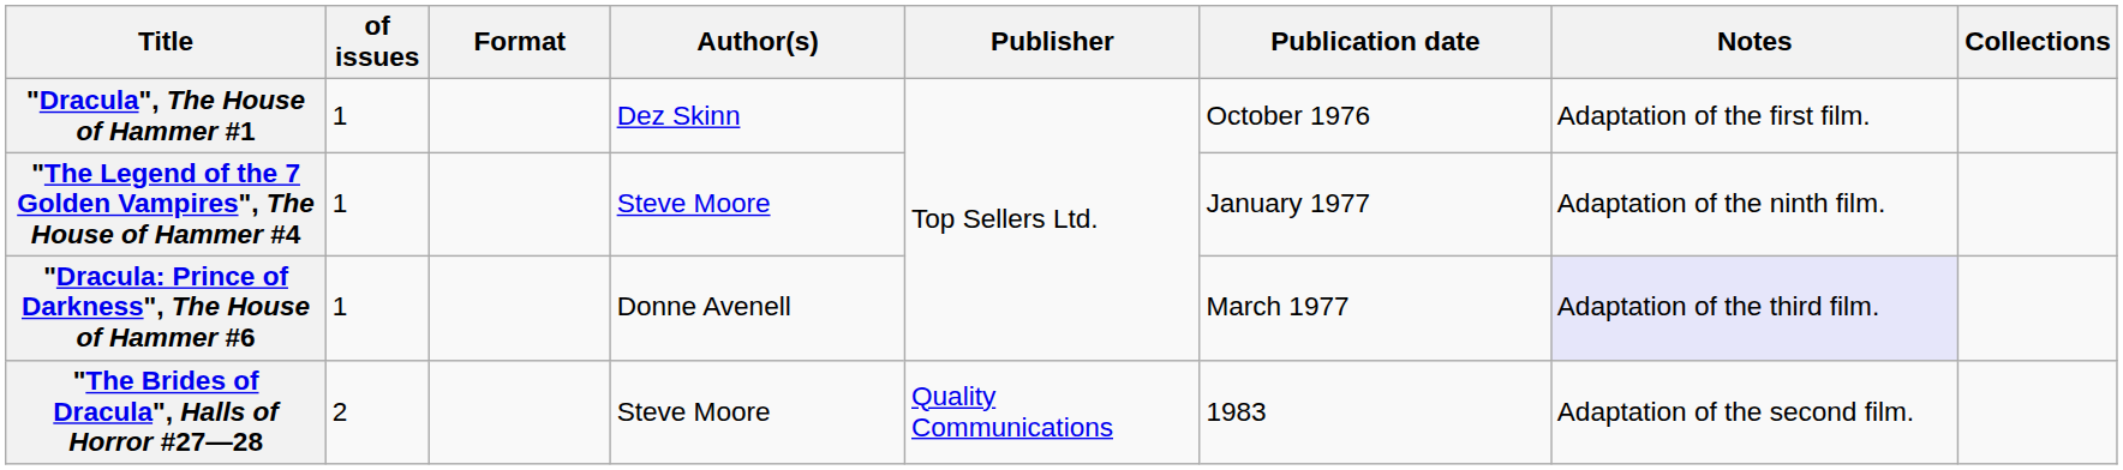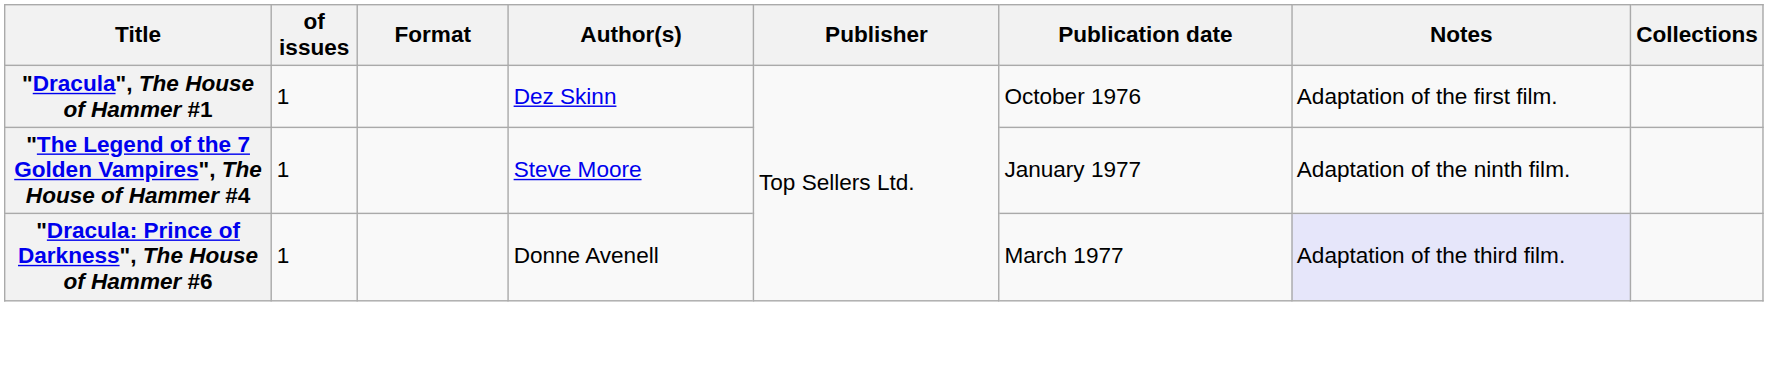- row: "The Brides of Dracula", Halls of Horror #27—28 | 2 | Steve Moore | Quality Communications | 1983 | Adaptation of the second film.
